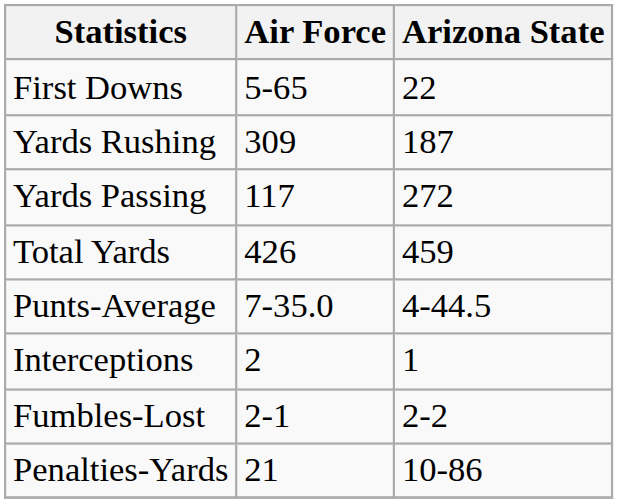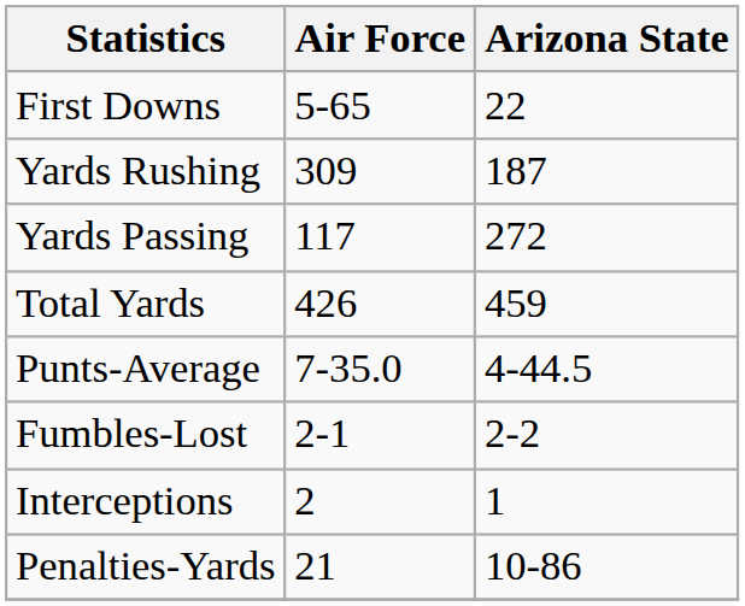rows swapped: Fumbles-Lost <-> Interceptions
